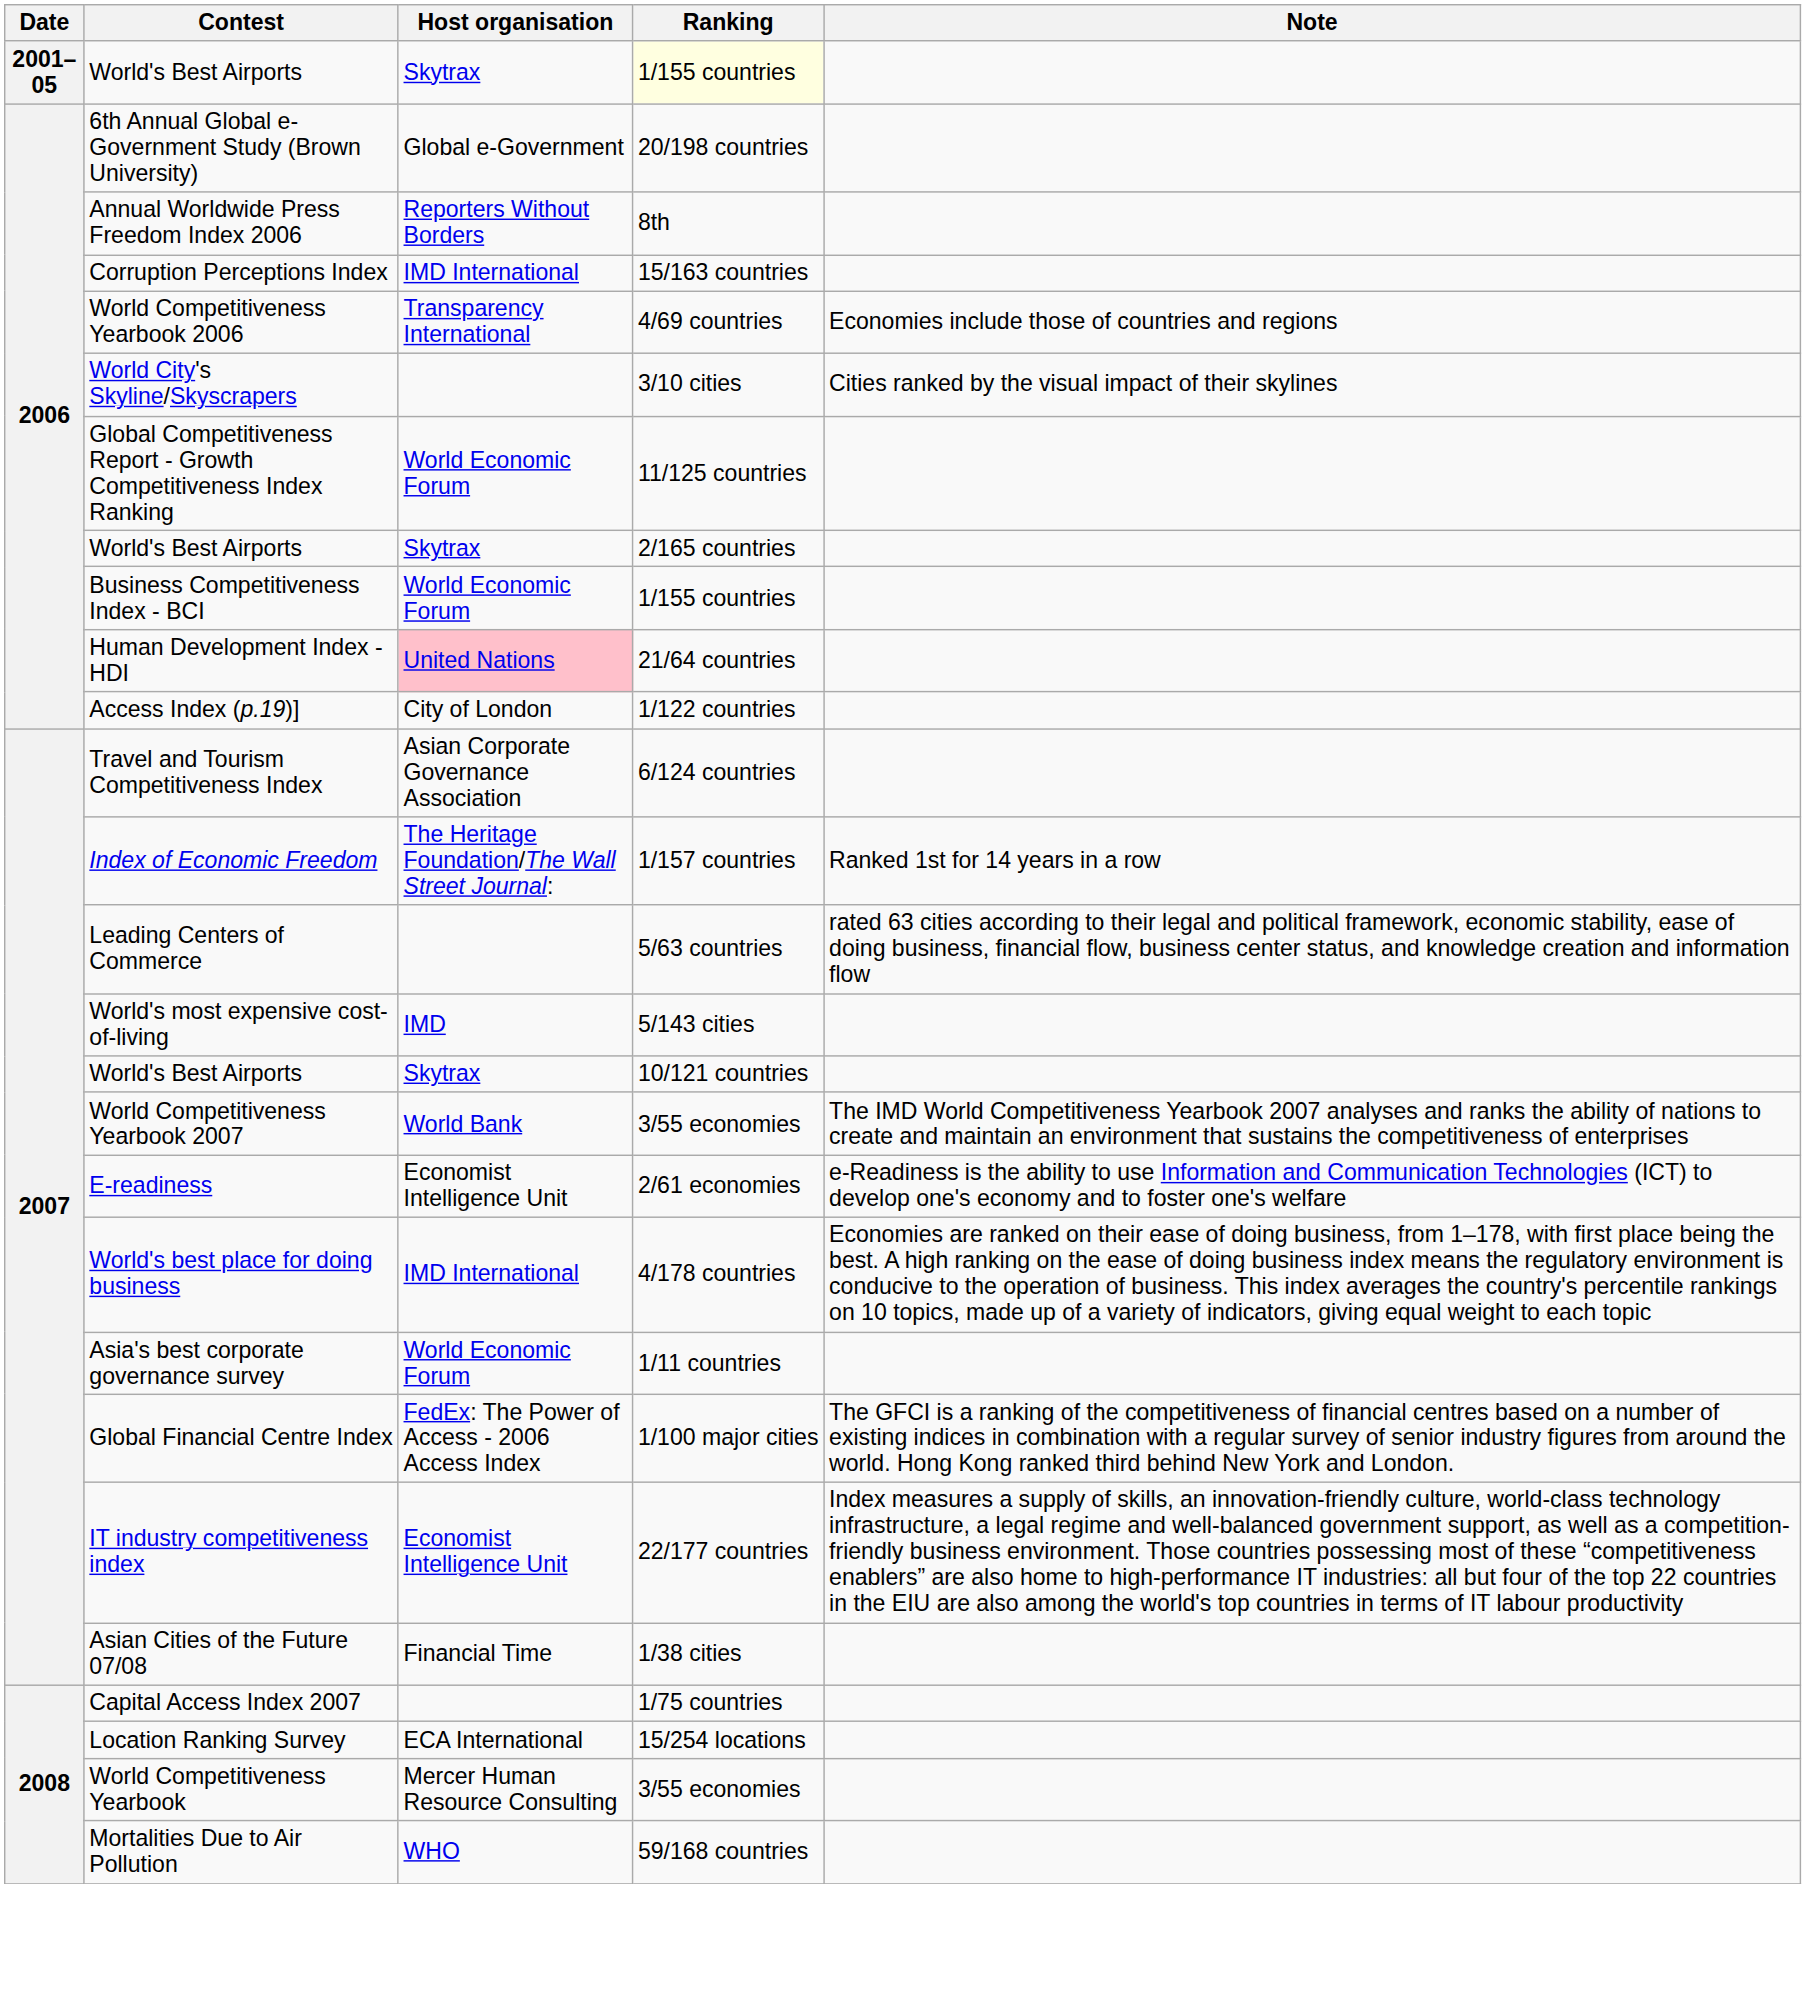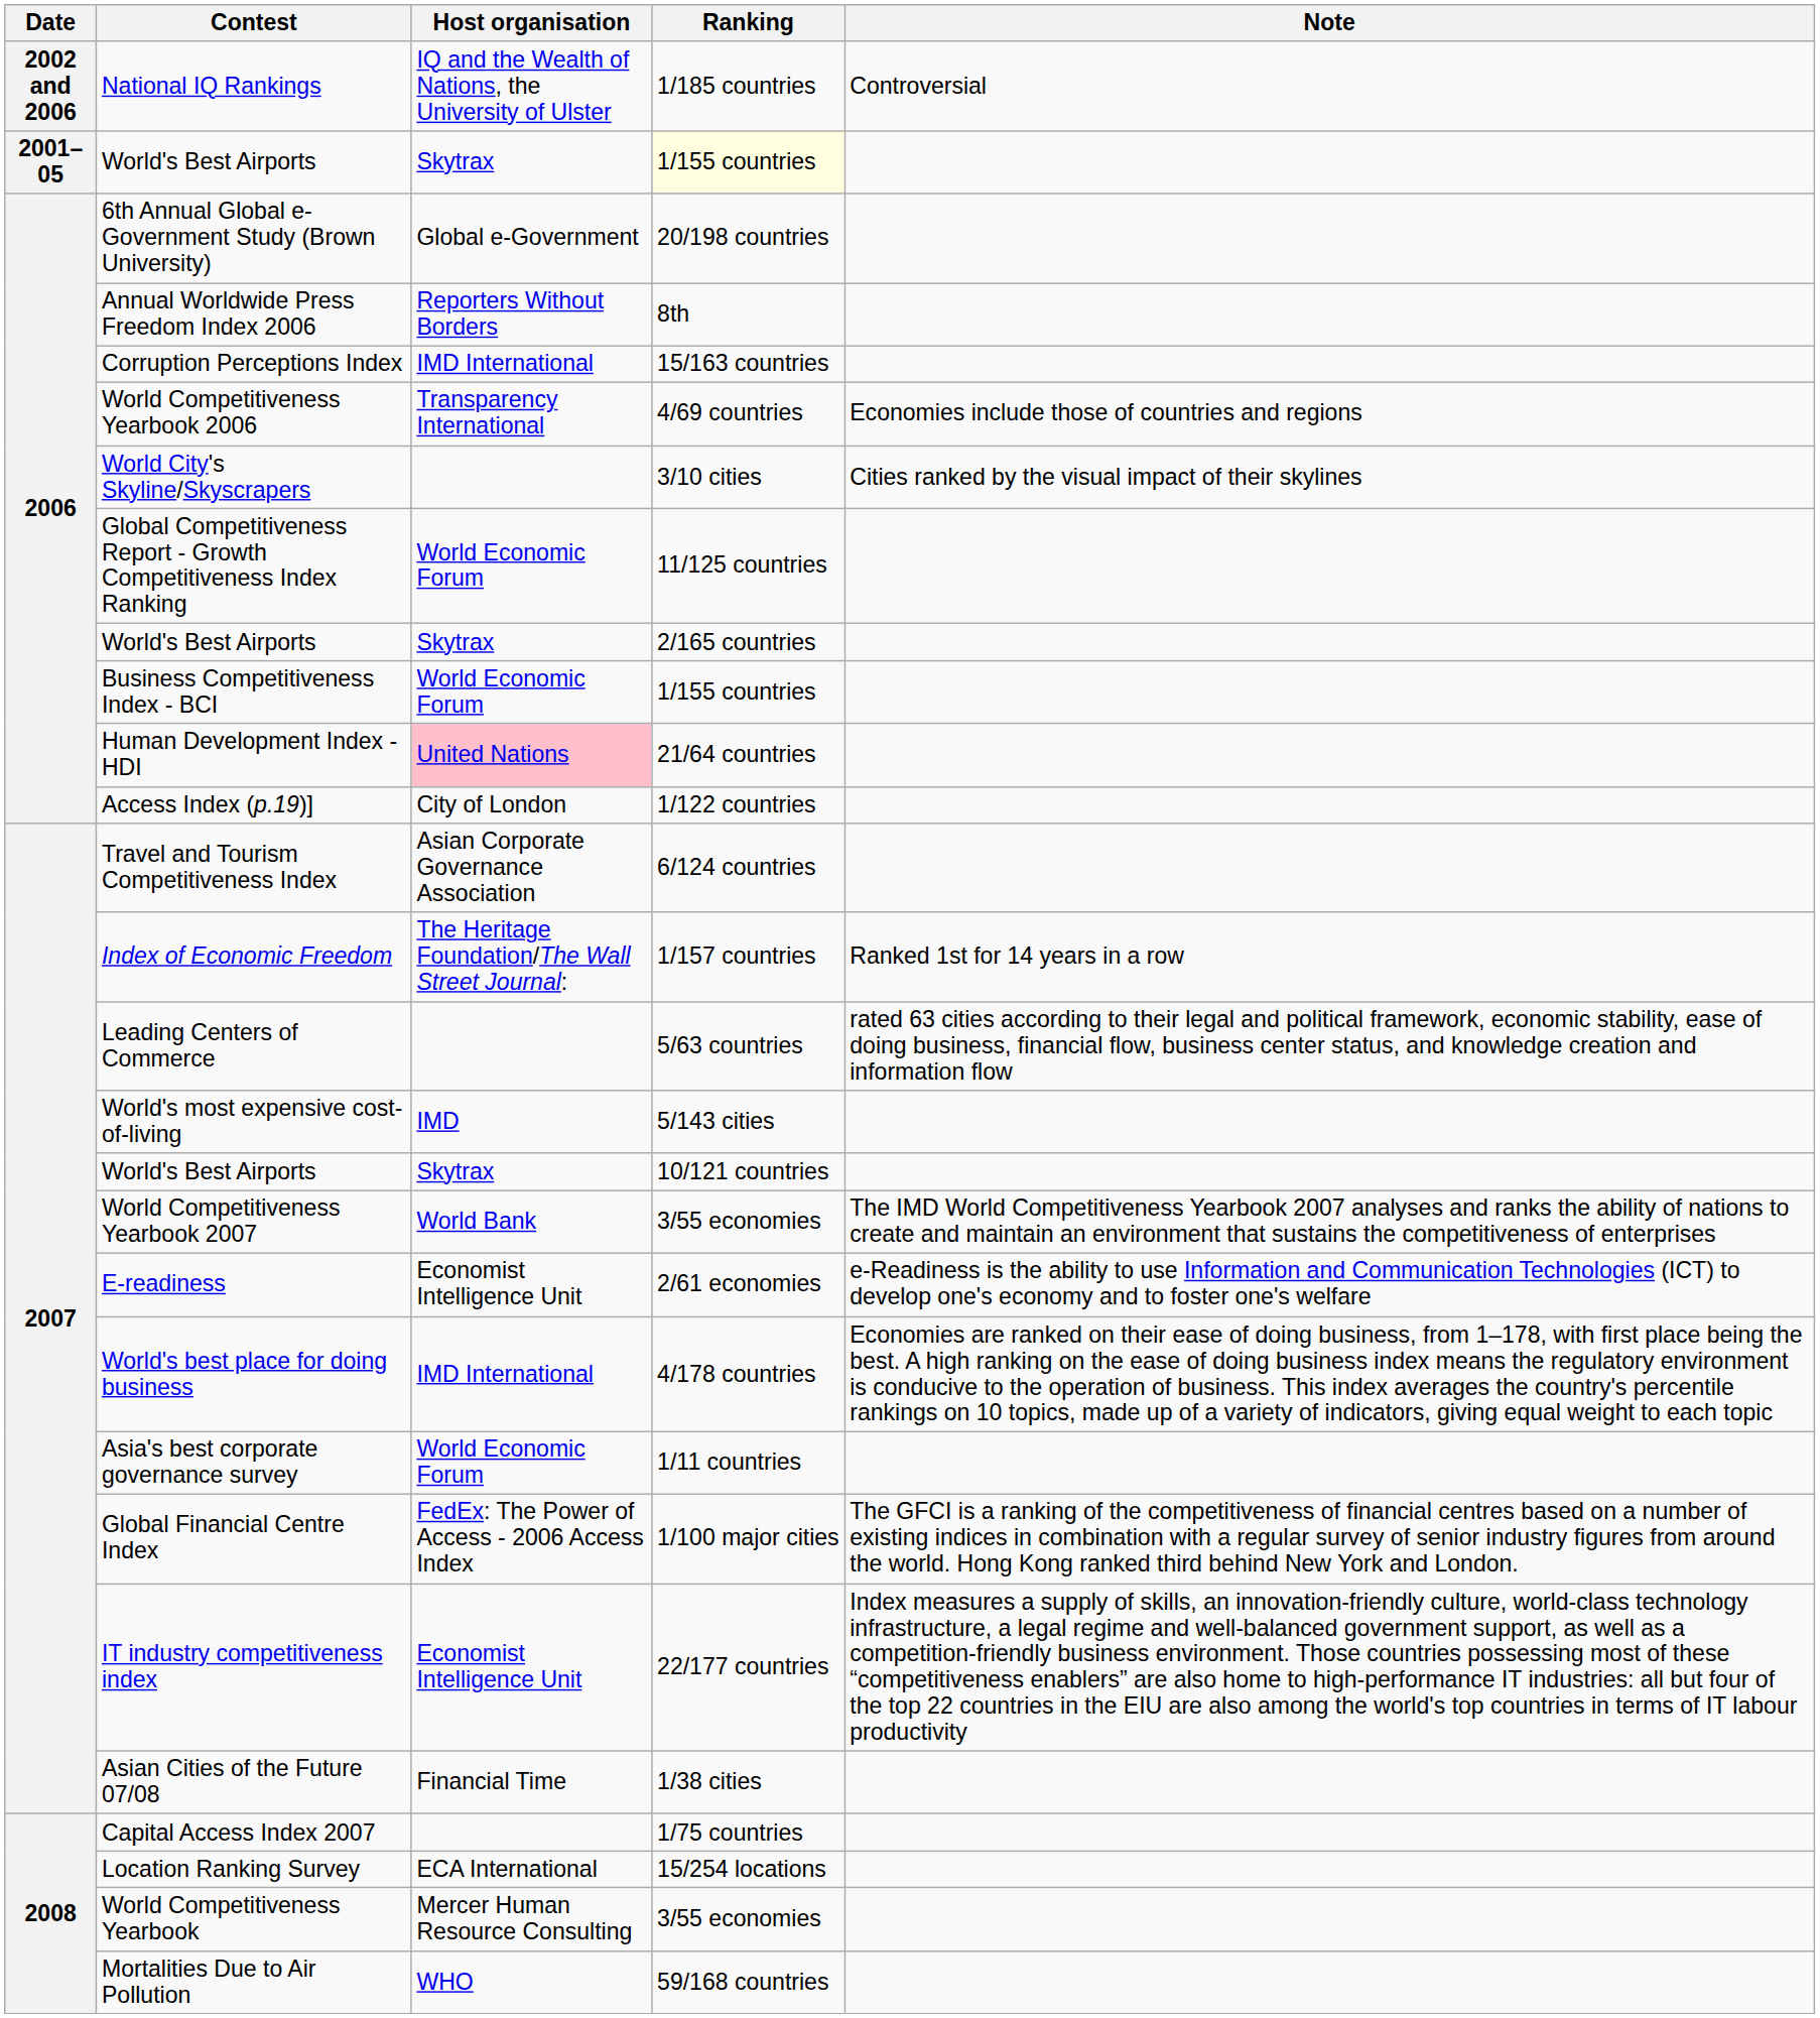+ row: 2002 and 2006 | National IQ Rankings | IQ and the Wealth of Nations, the University of Ulster | 1/185 countries | Controversial
